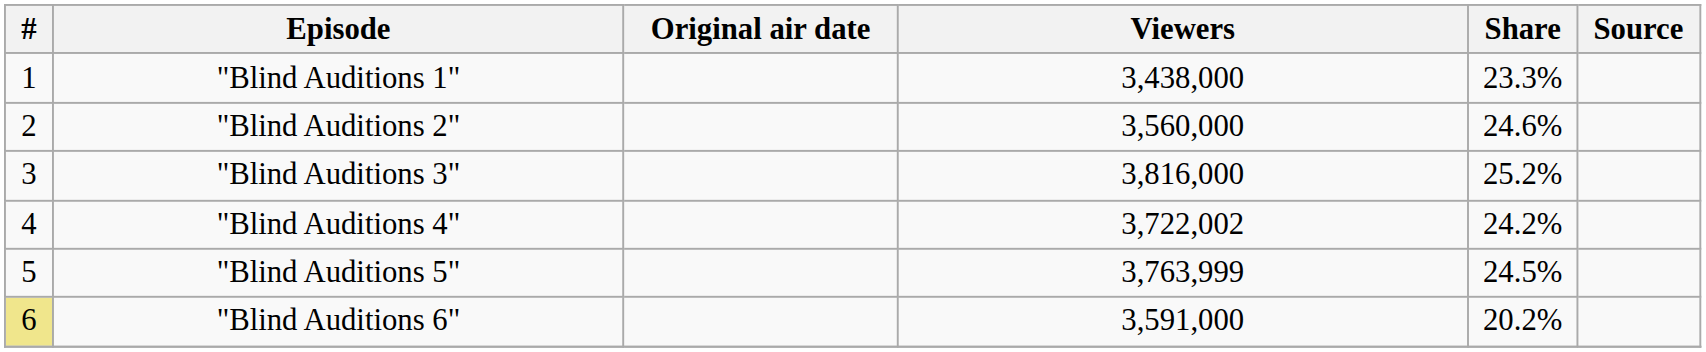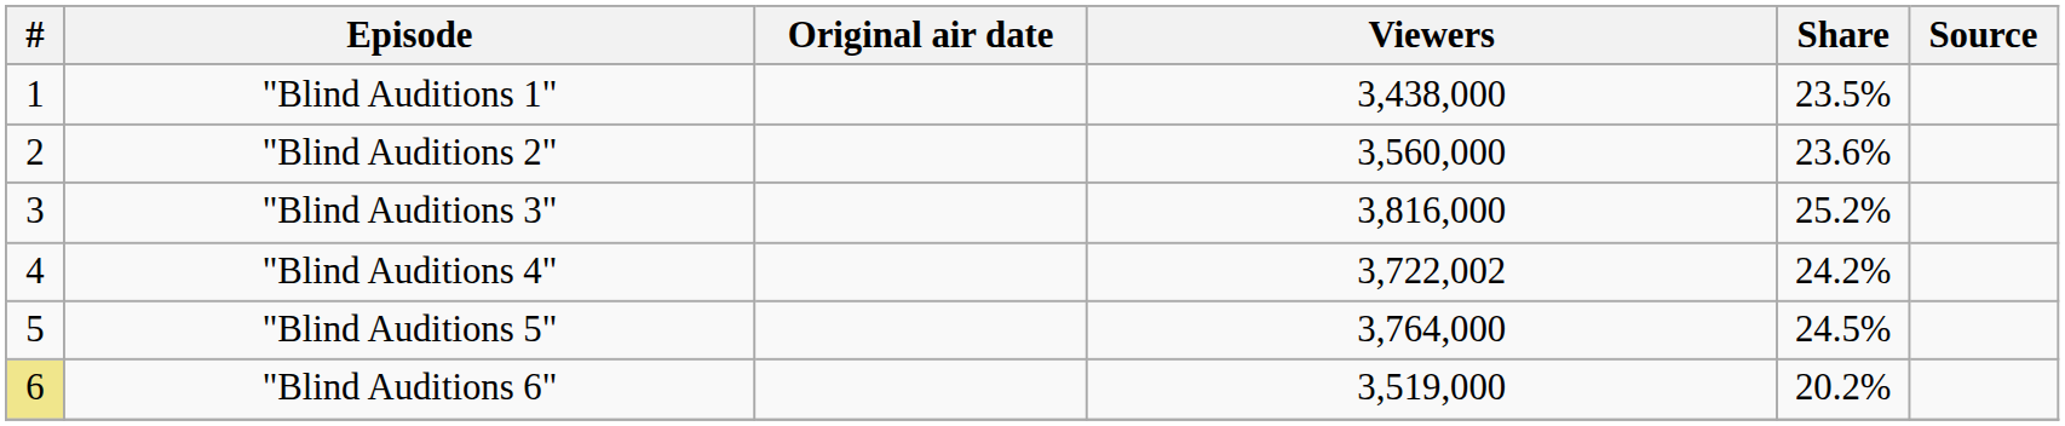"Blind Auditions 1" | Share: 23.3% -> 23.5%
"Blind Auditions 2" | Share: 24.6% -> 23.6%
"Blind Auditions 5" | Viewers: 3,763,999 -> 3,764,000
"Blind Auditions 6" | Viewers: 3,591,000 -> 3,519,000
